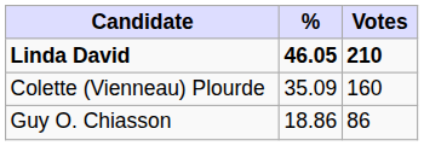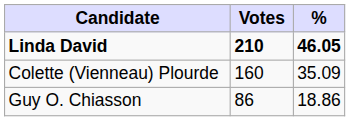columns swapped: Votes <-> %
